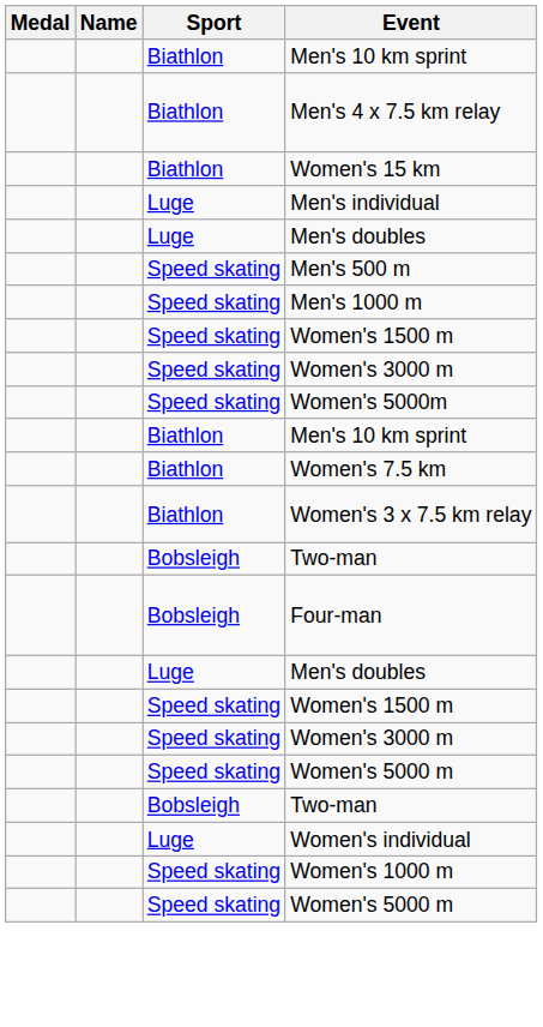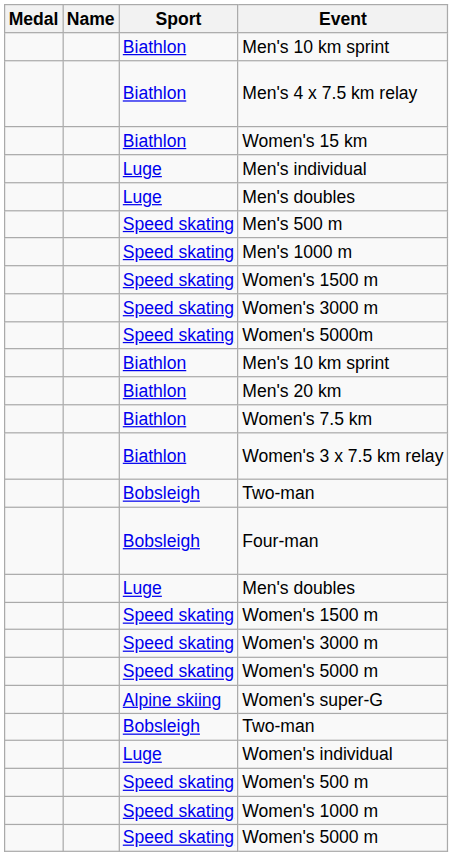+ row: Biathlon | Men's 20 km
+ row: Alpine skiing | Women's super-G
+ row: Speed skating | Women's 500 m
